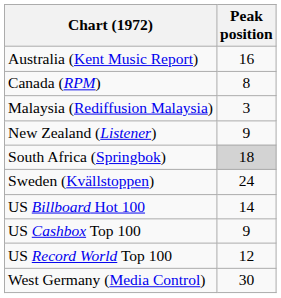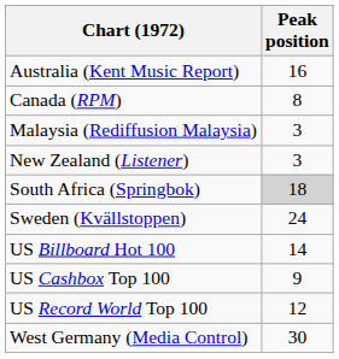New Zealand (Listener) | Peak position: 9 -> 3
